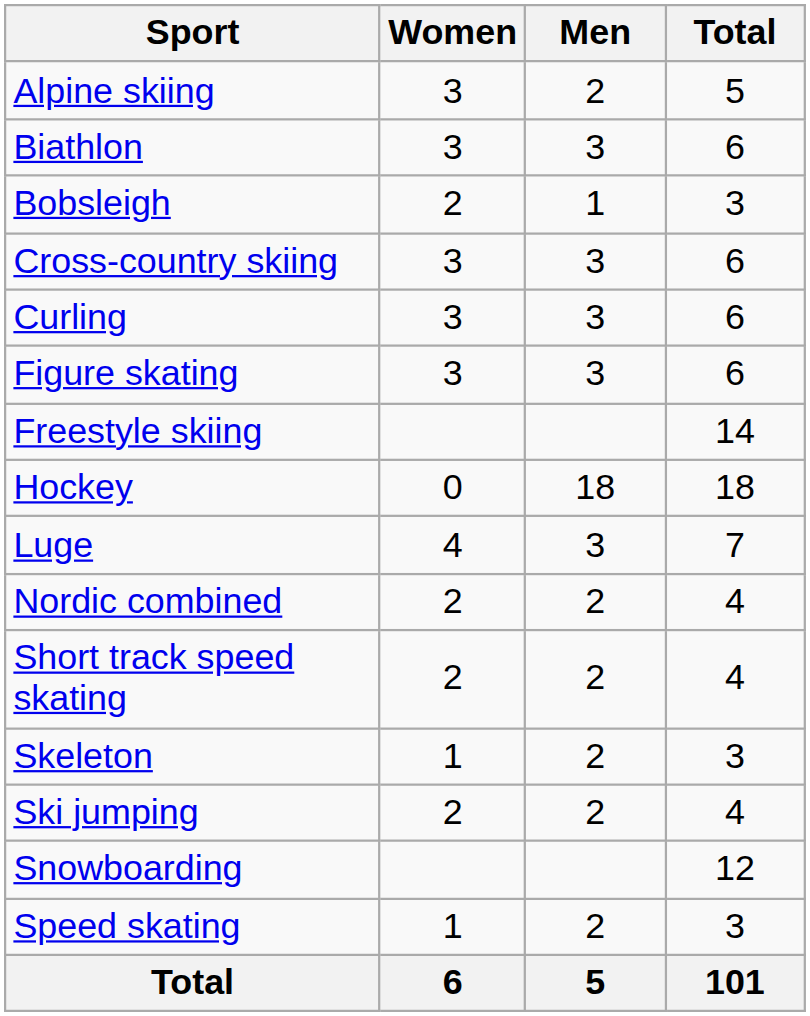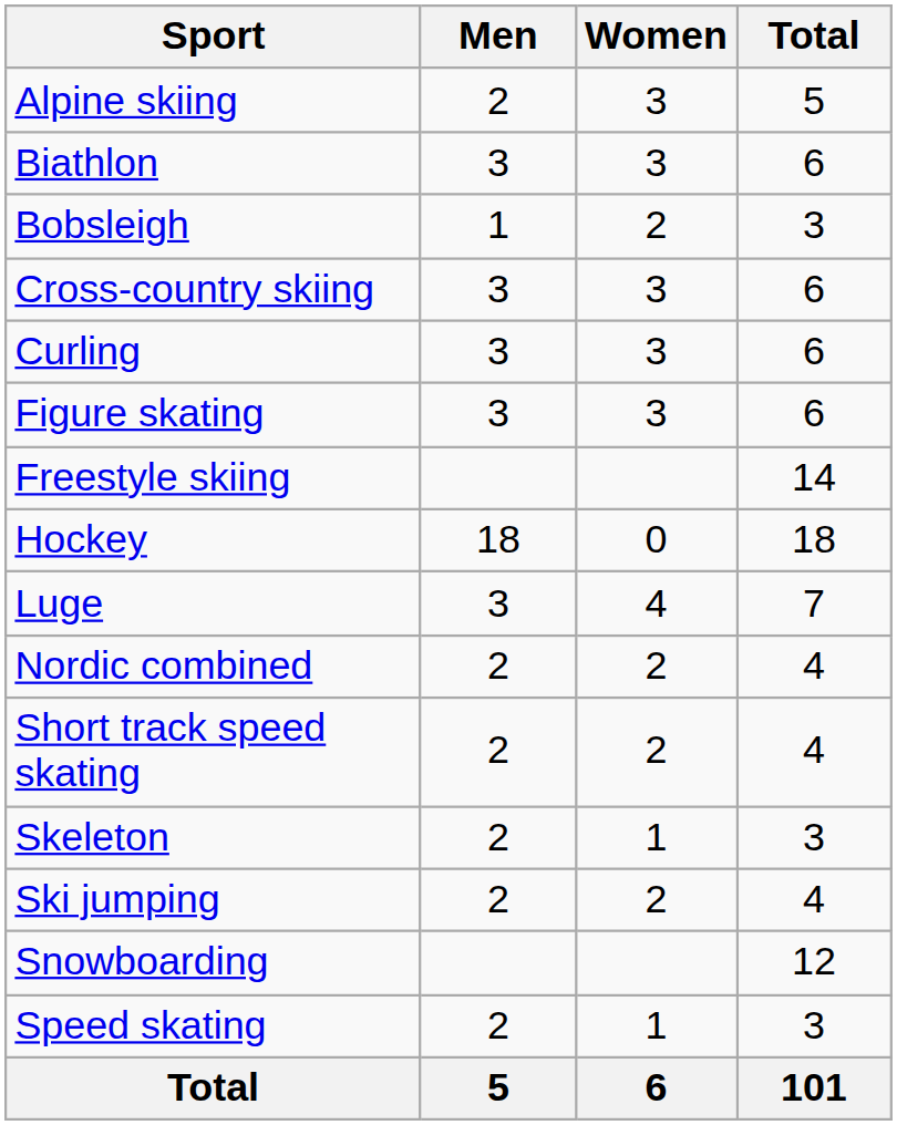columns swapped: Men <-> Women
